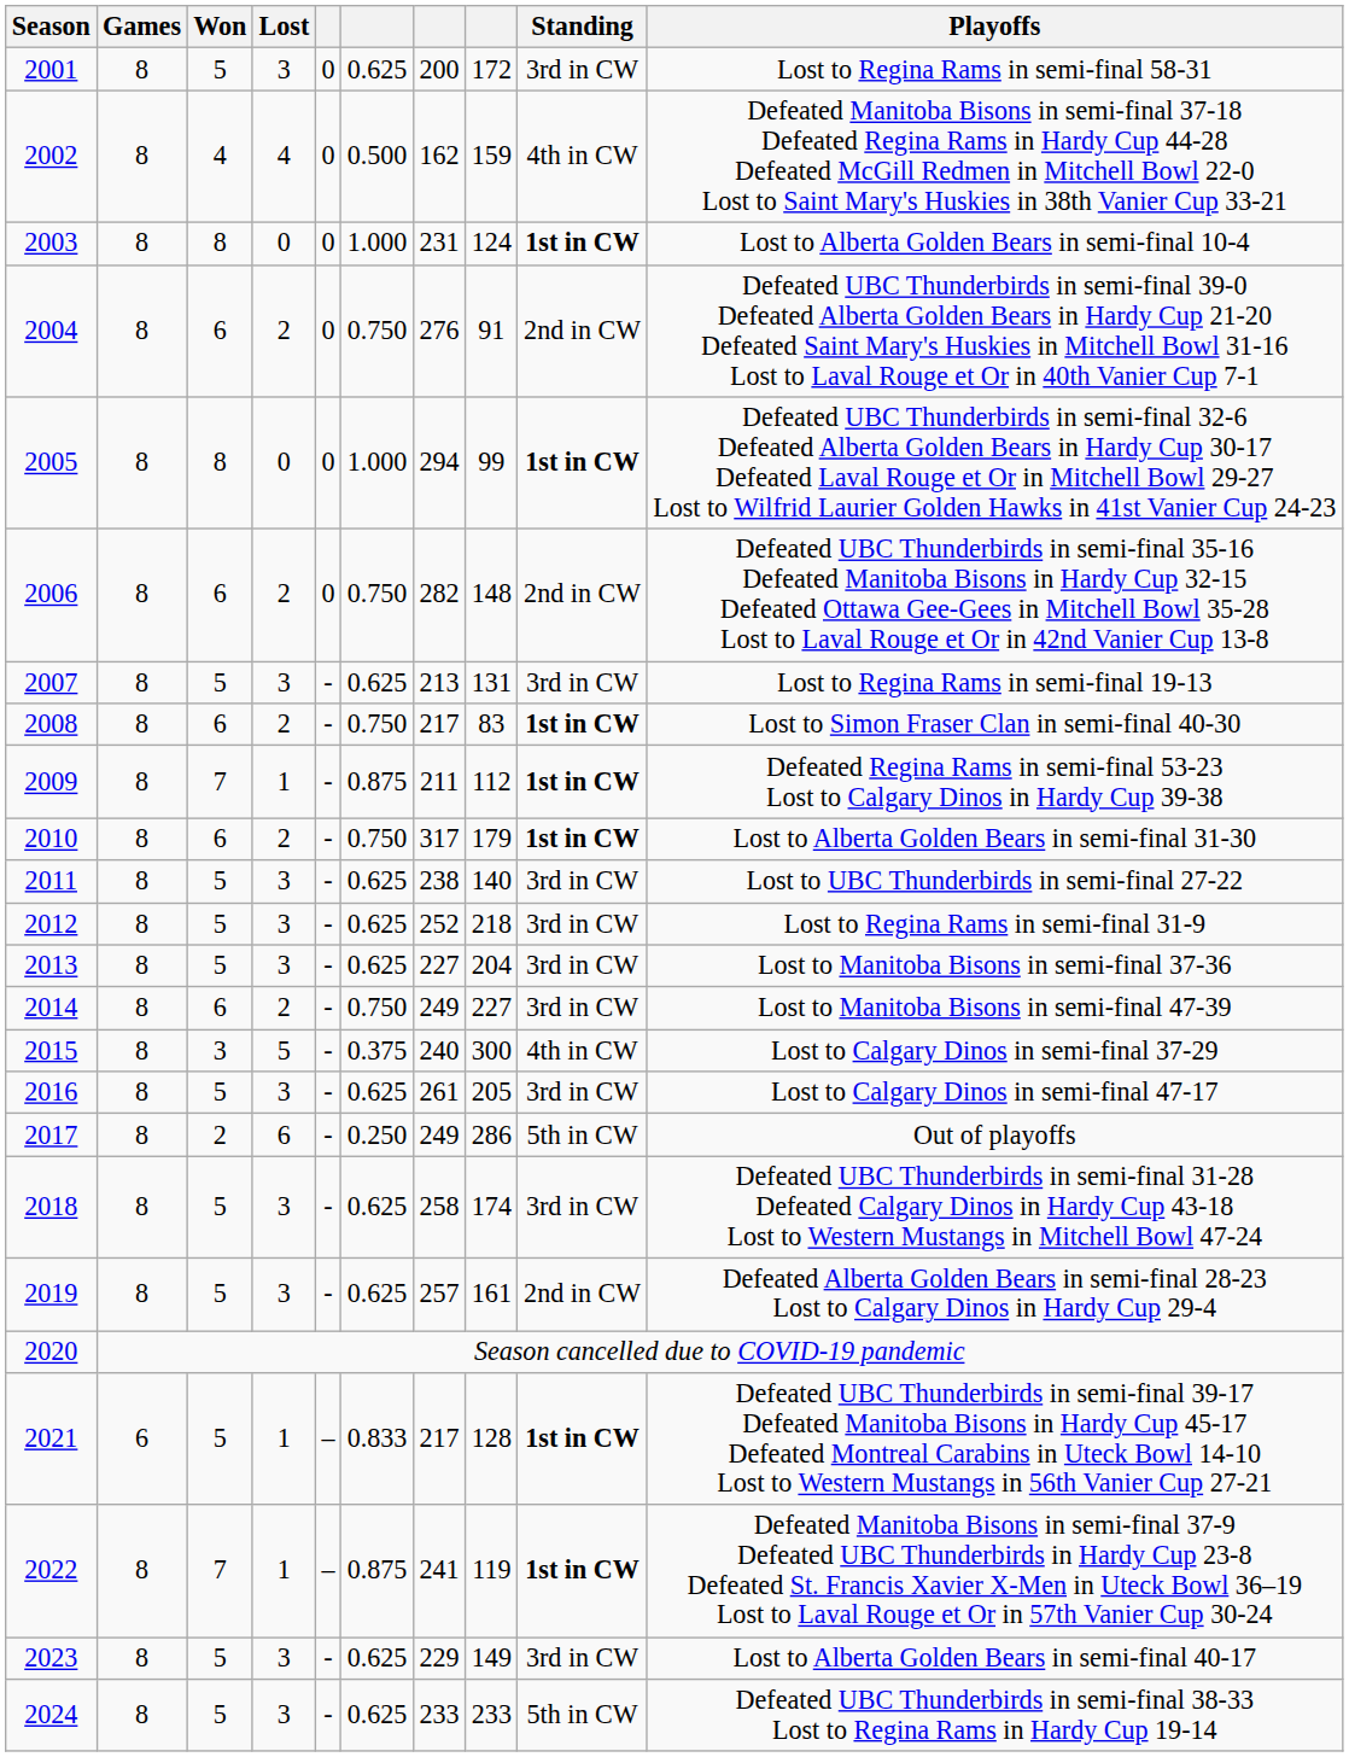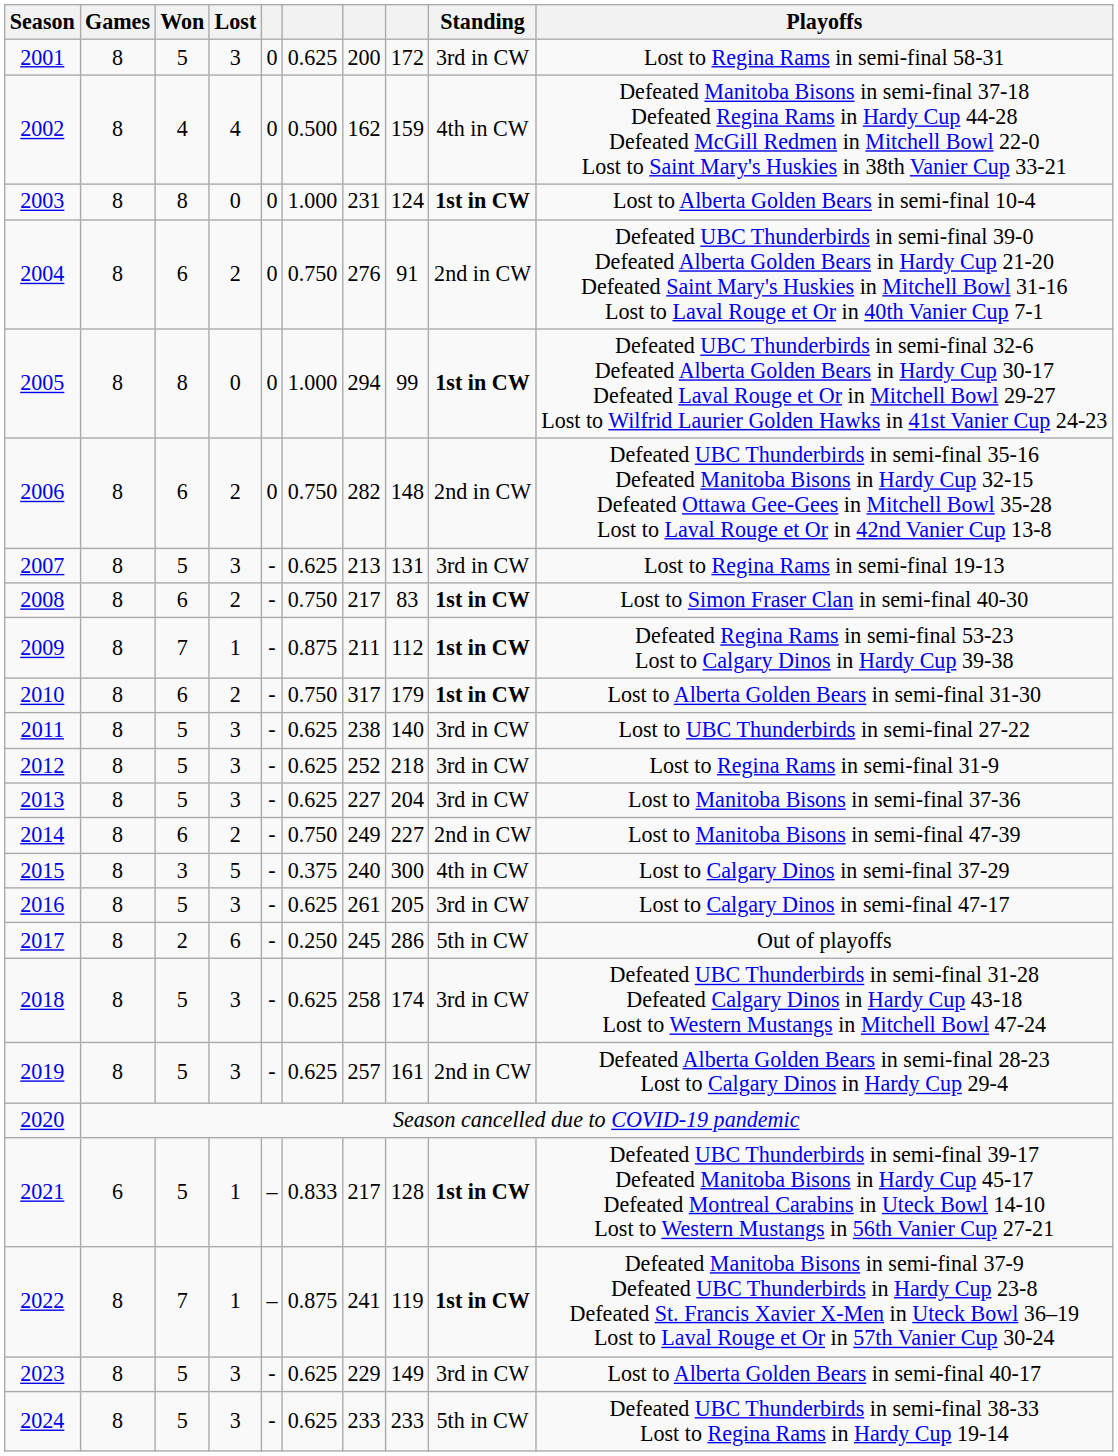2014 | Standing: 3rd in CW -> 2nd in CW
2017 | column 7: 249 -> 245
